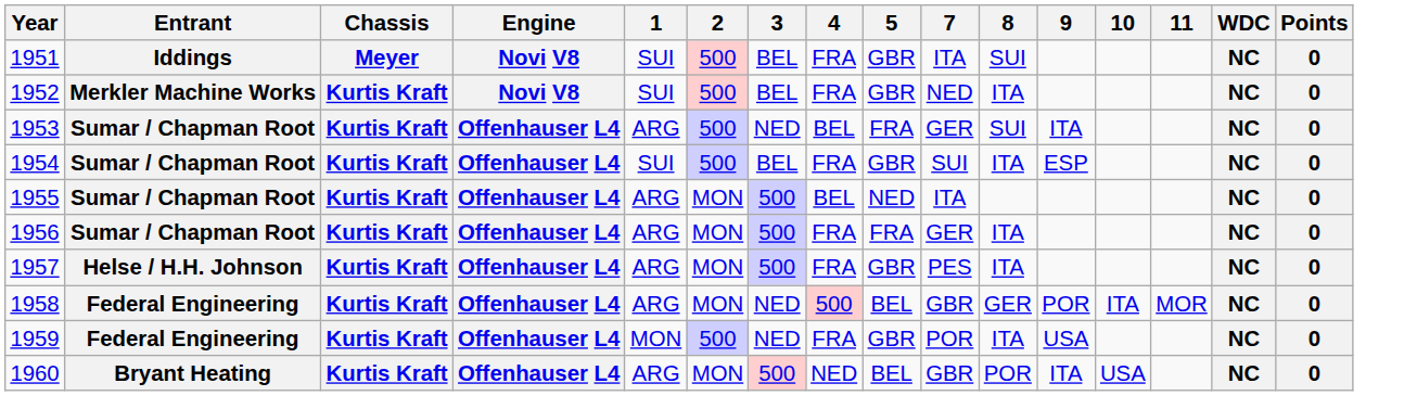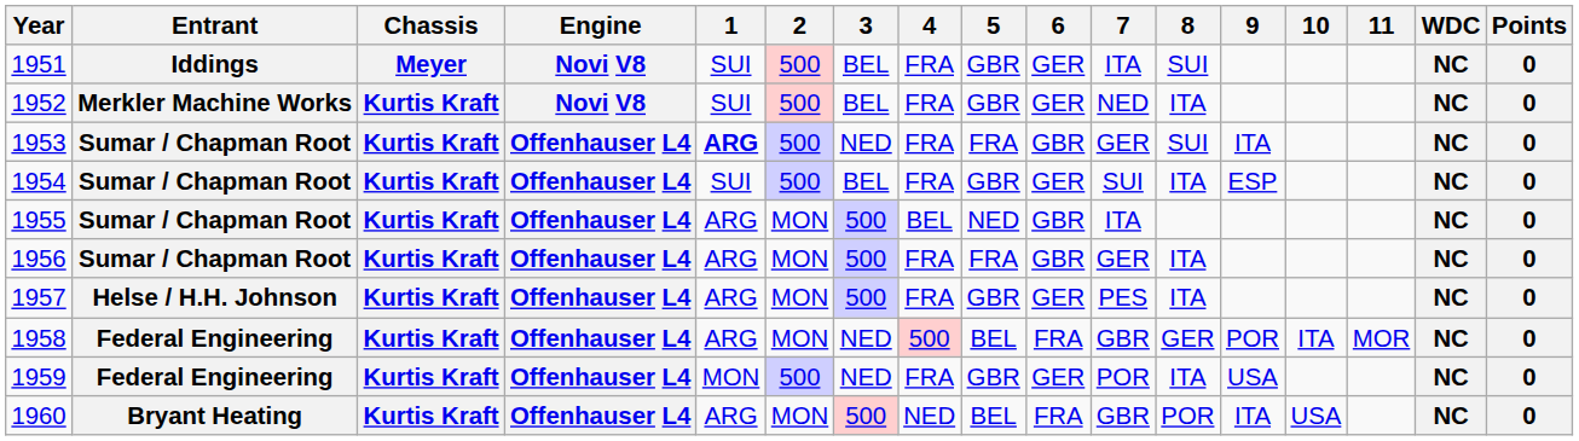+ column: 6 | GER | GER | GBR | GER | GBR | GBR | GER | FRA | GER | FRA
1953 | 1: normal -> bold
1953 | 4: BEL -> FRA
